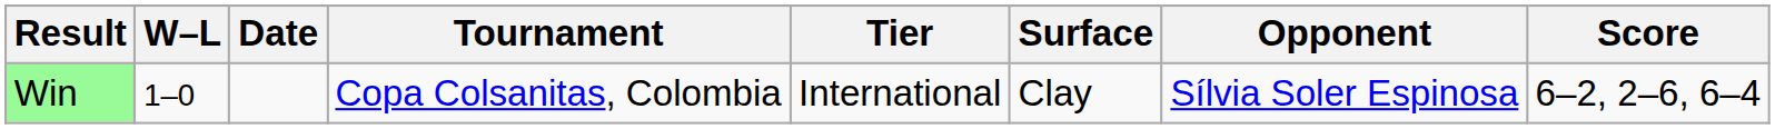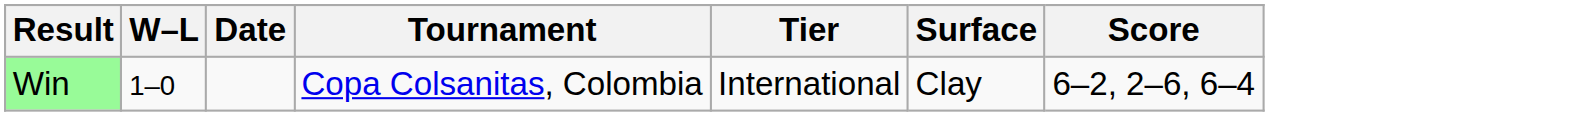- column: Opponent | Sílvia Soler Espinosa
